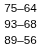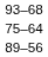rows swapped: 75–64 <-> 93–68
